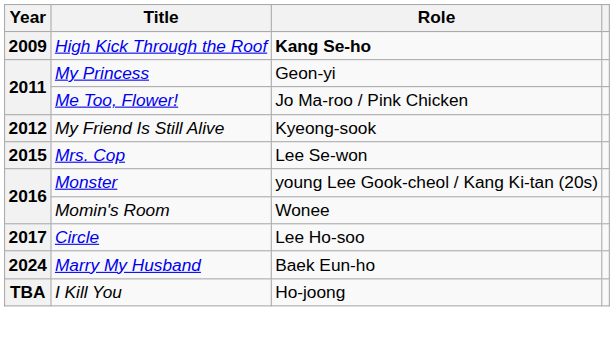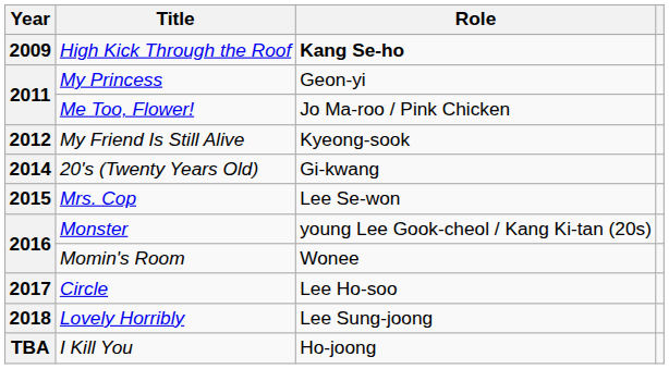+ row: 2014 | 20's (Twenty Years Old) | Gi-kwang
+ row: 2018 | Lovely Horribly | Lee Sung-joong
- row: 2024 | Marry My Husband | Baek Eun-ho
